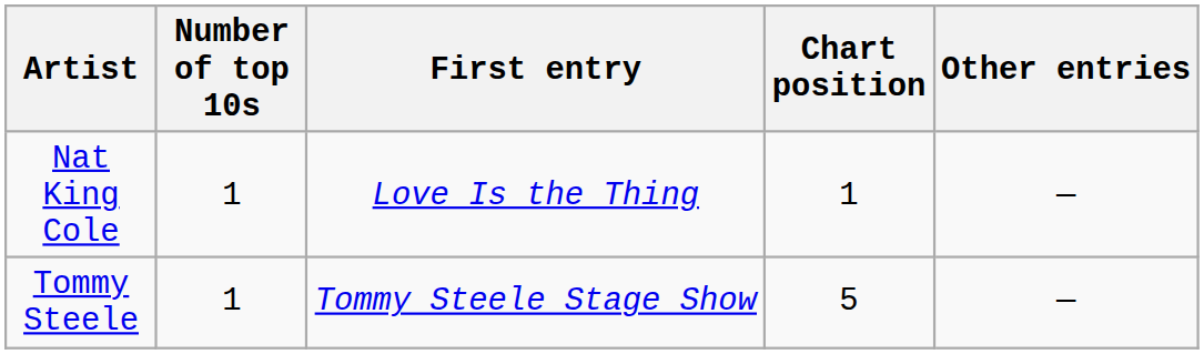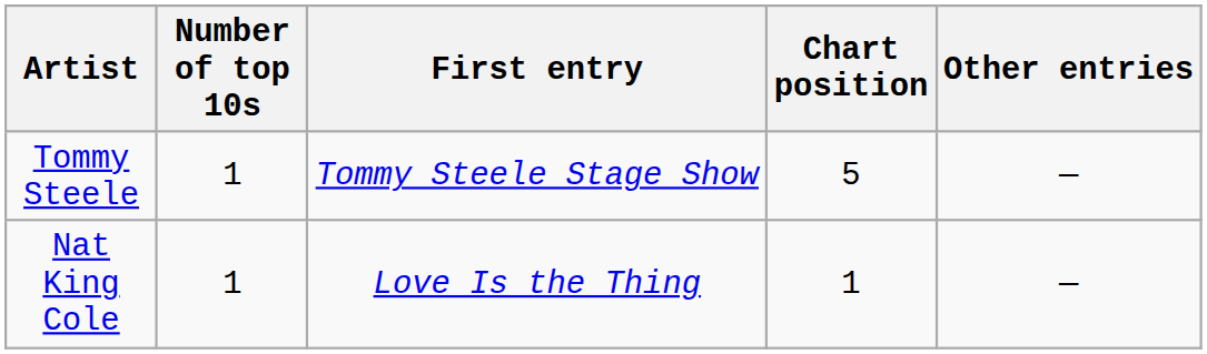rows swapped: Tommy Steele <-> Nat King Cole
